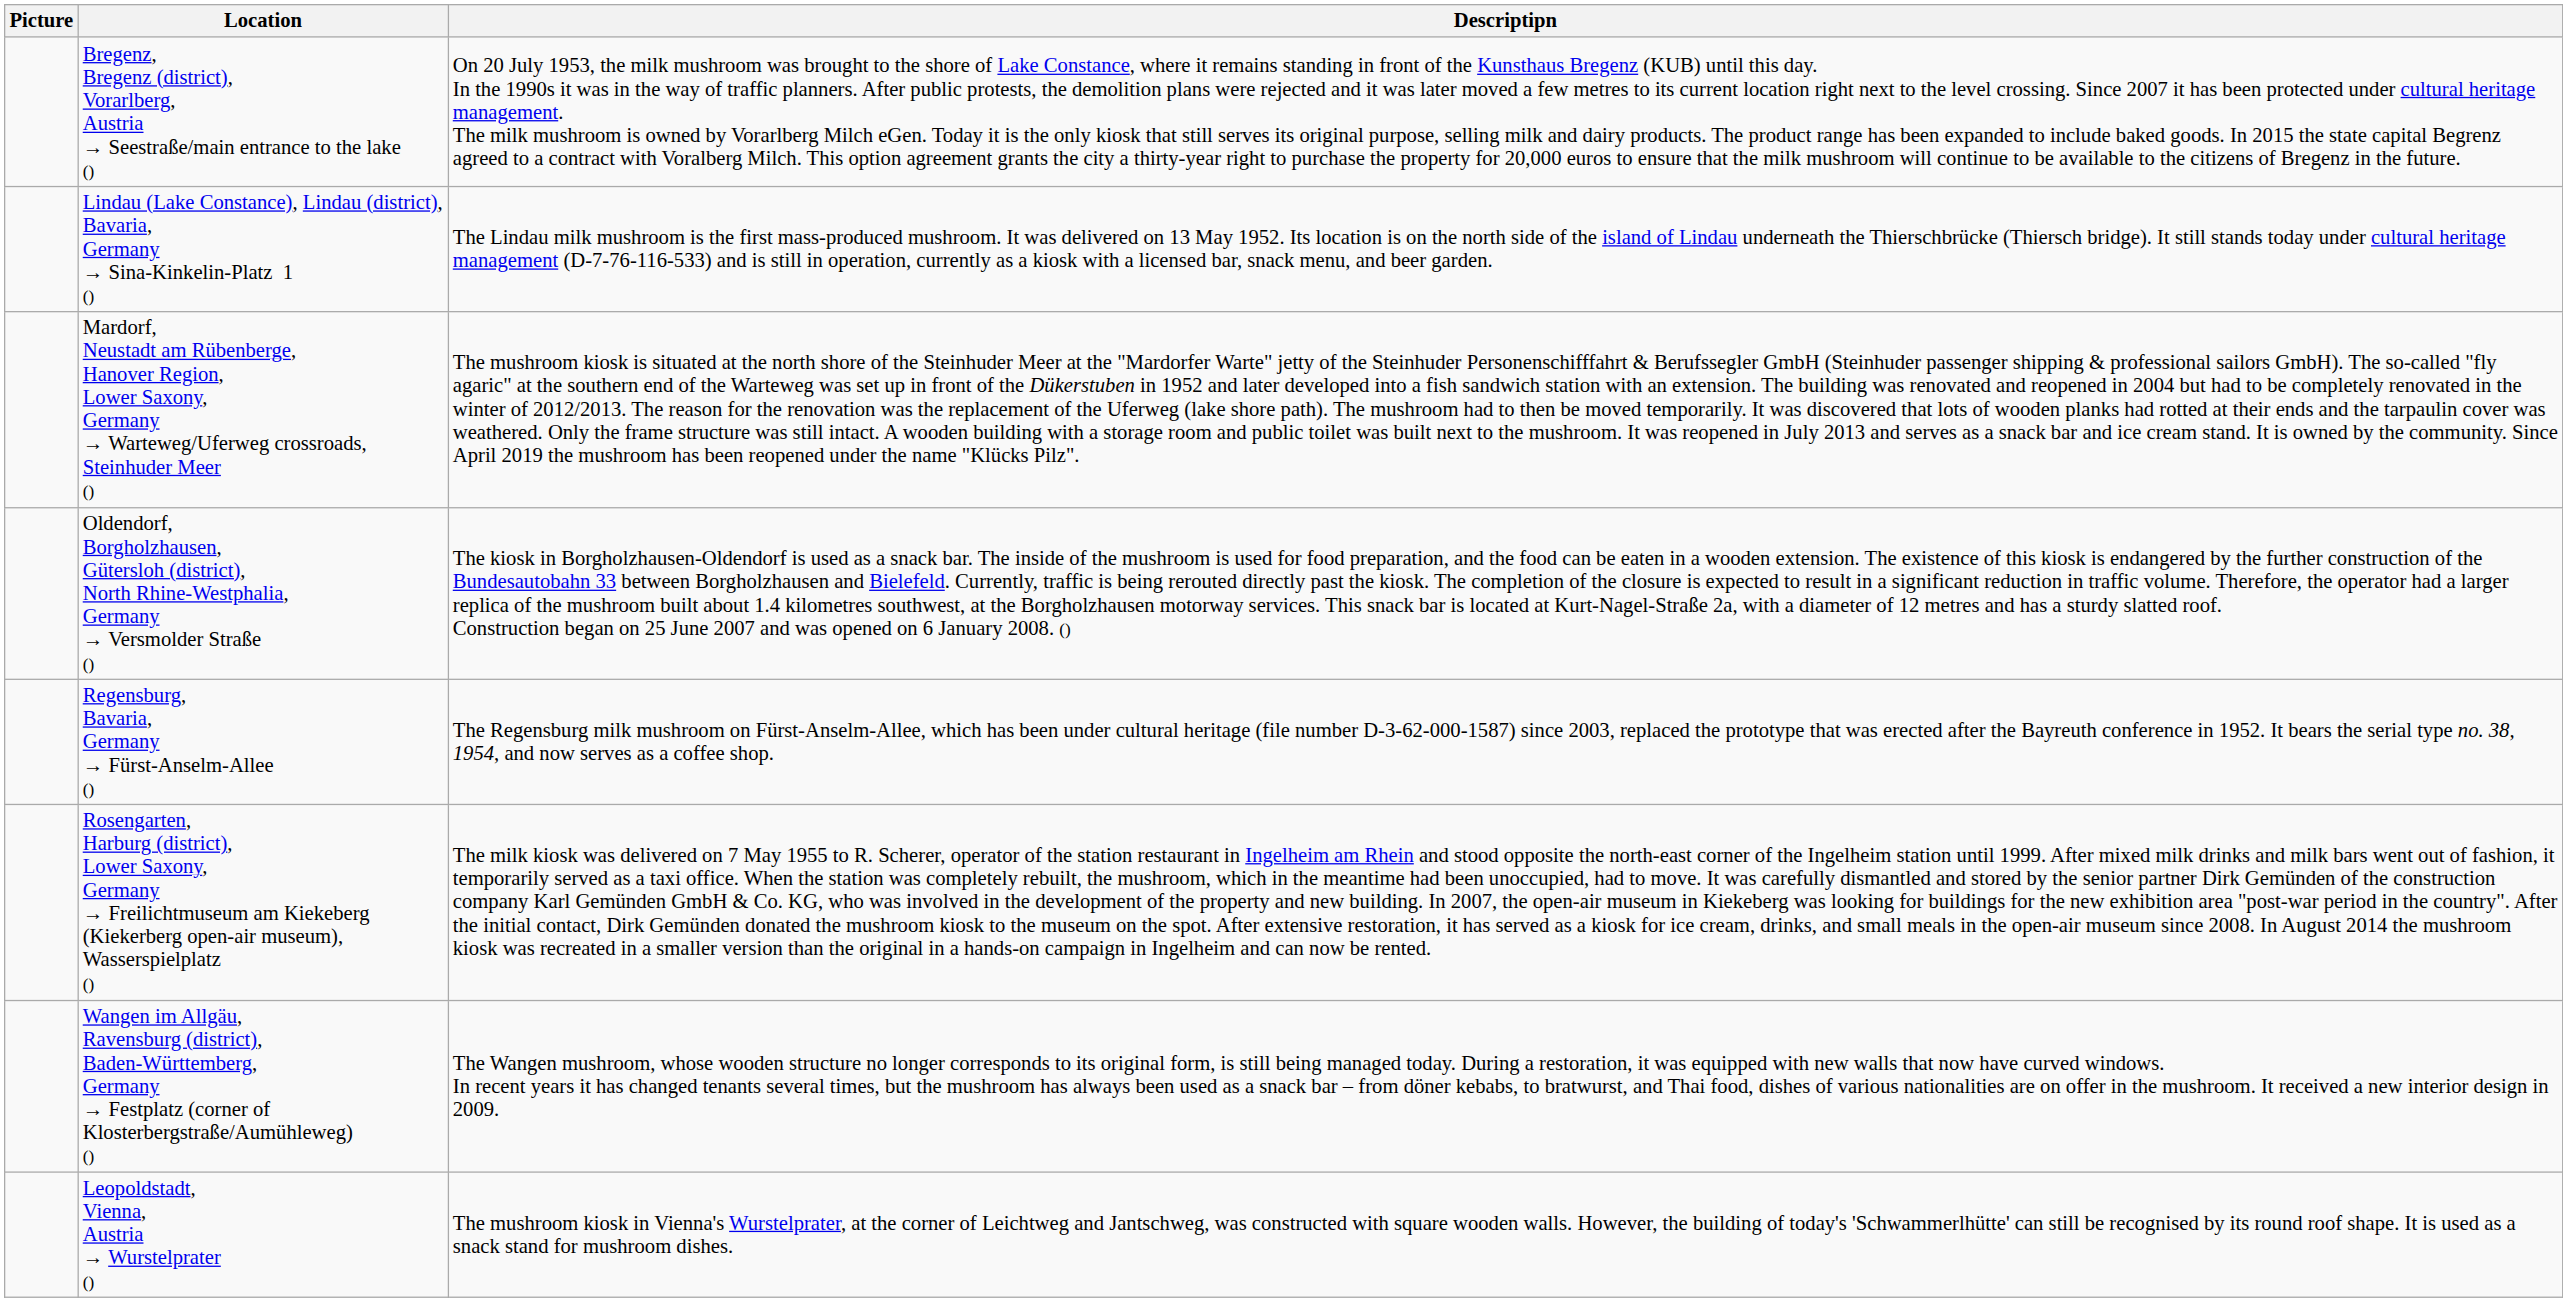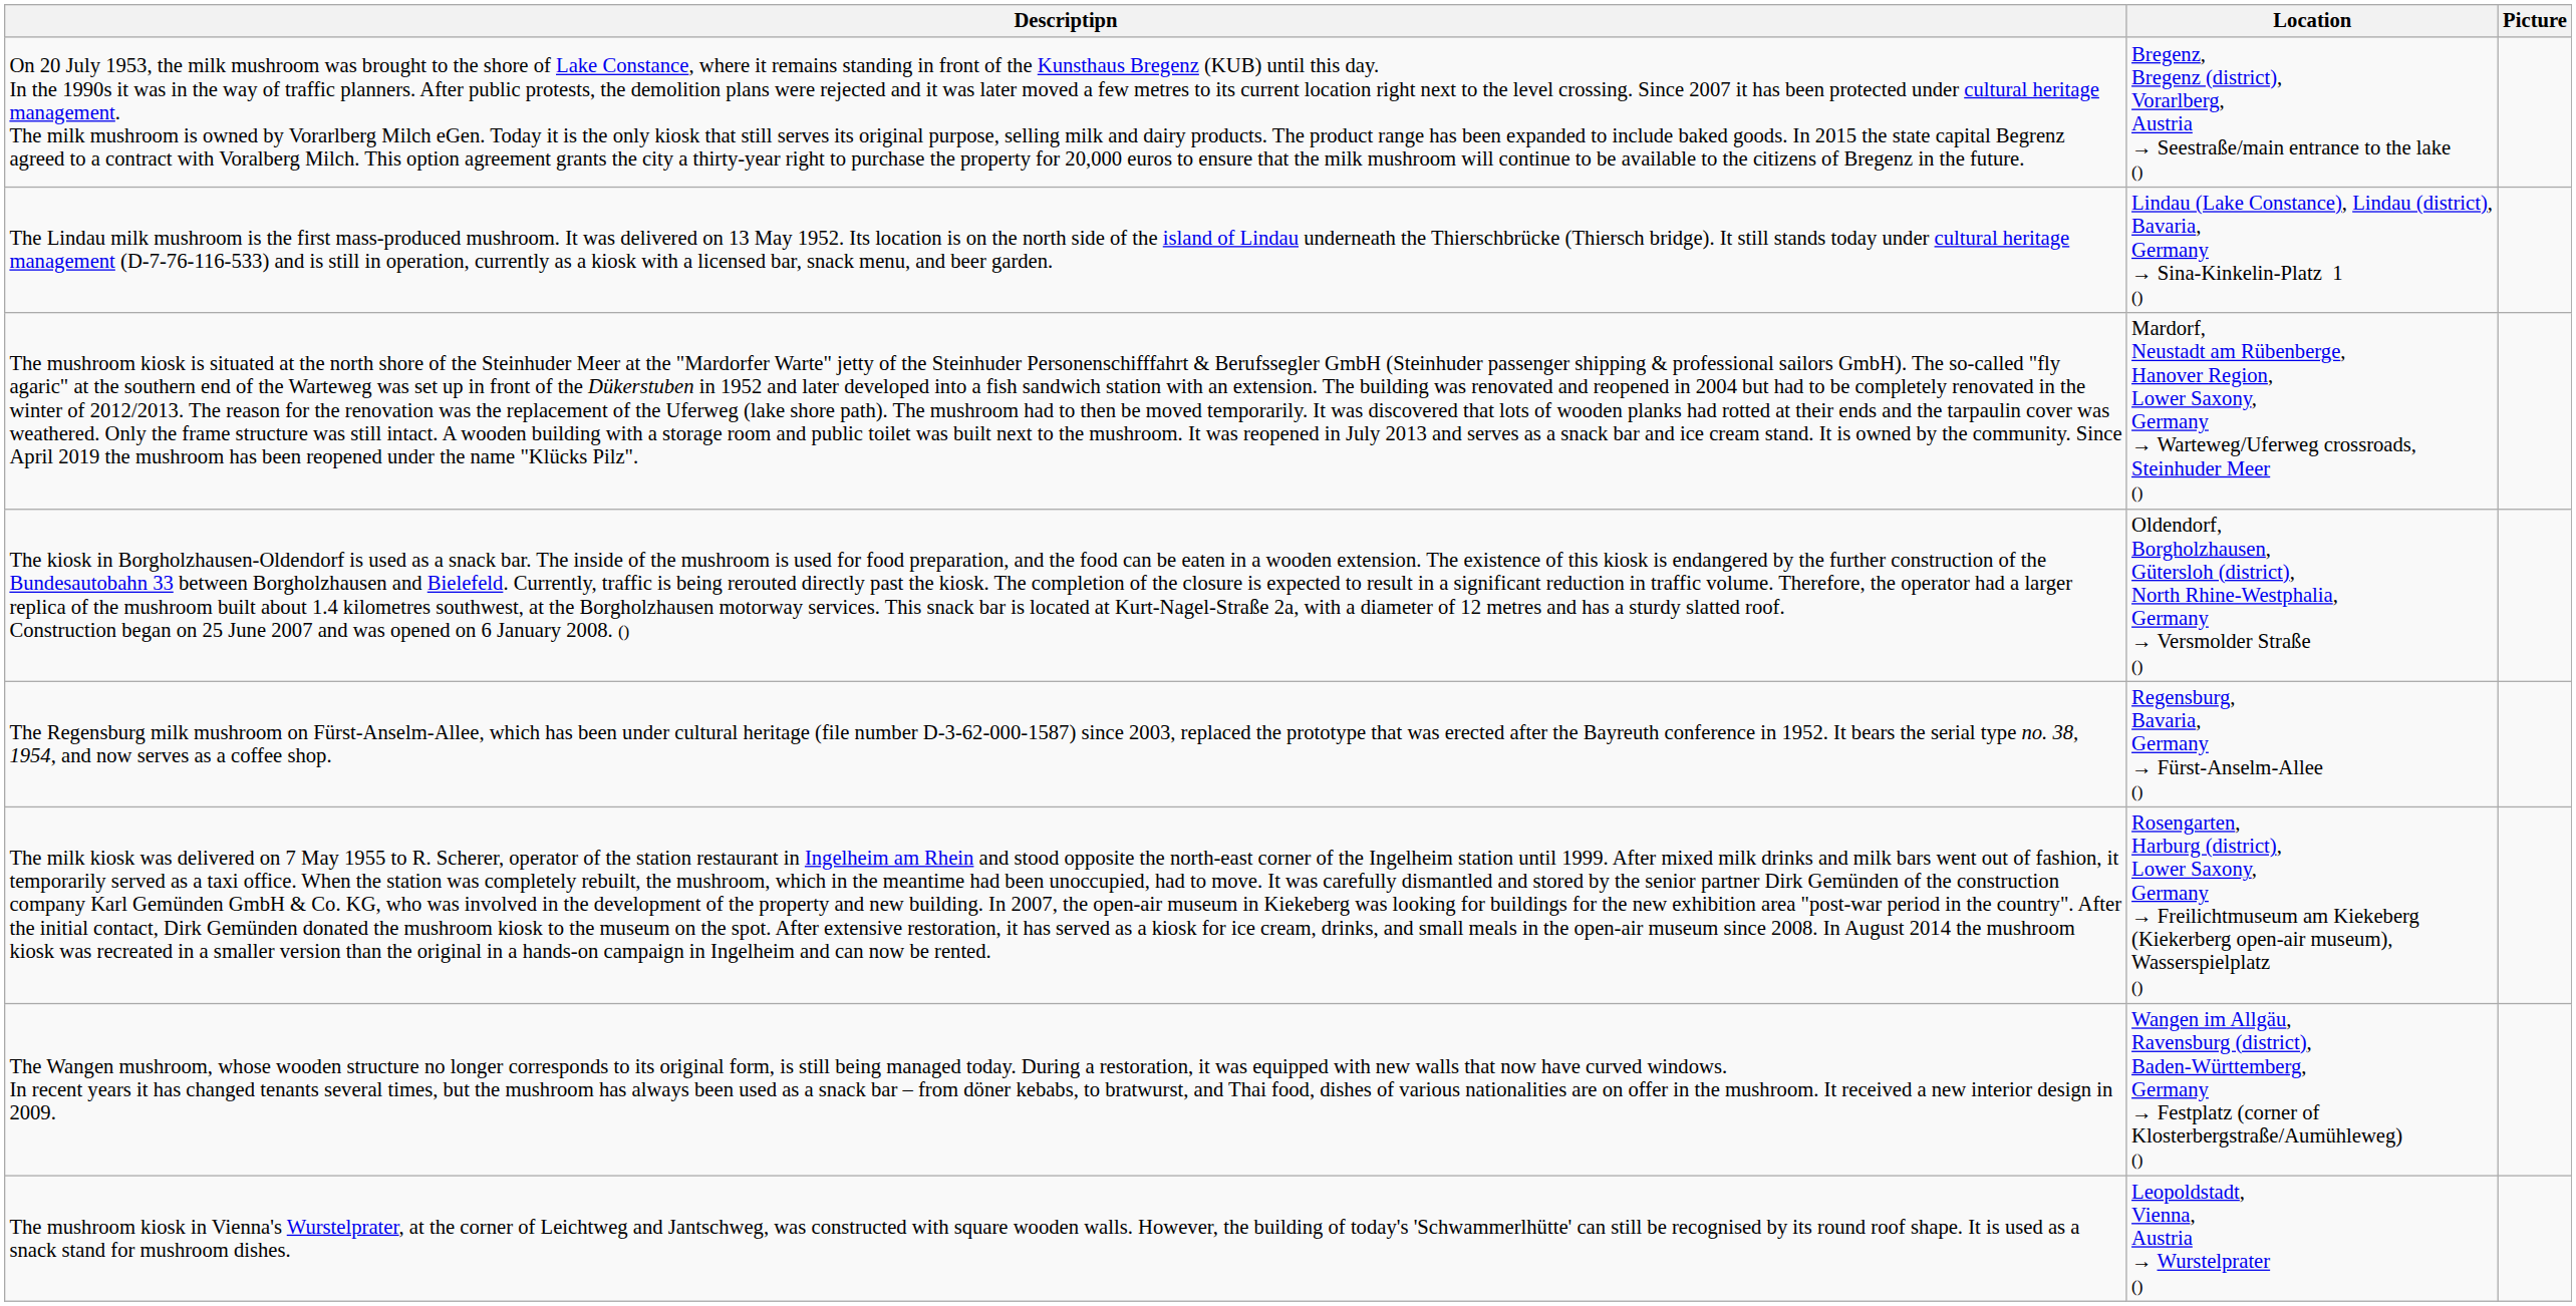columns swapped: Picture <-> Descriptipn
